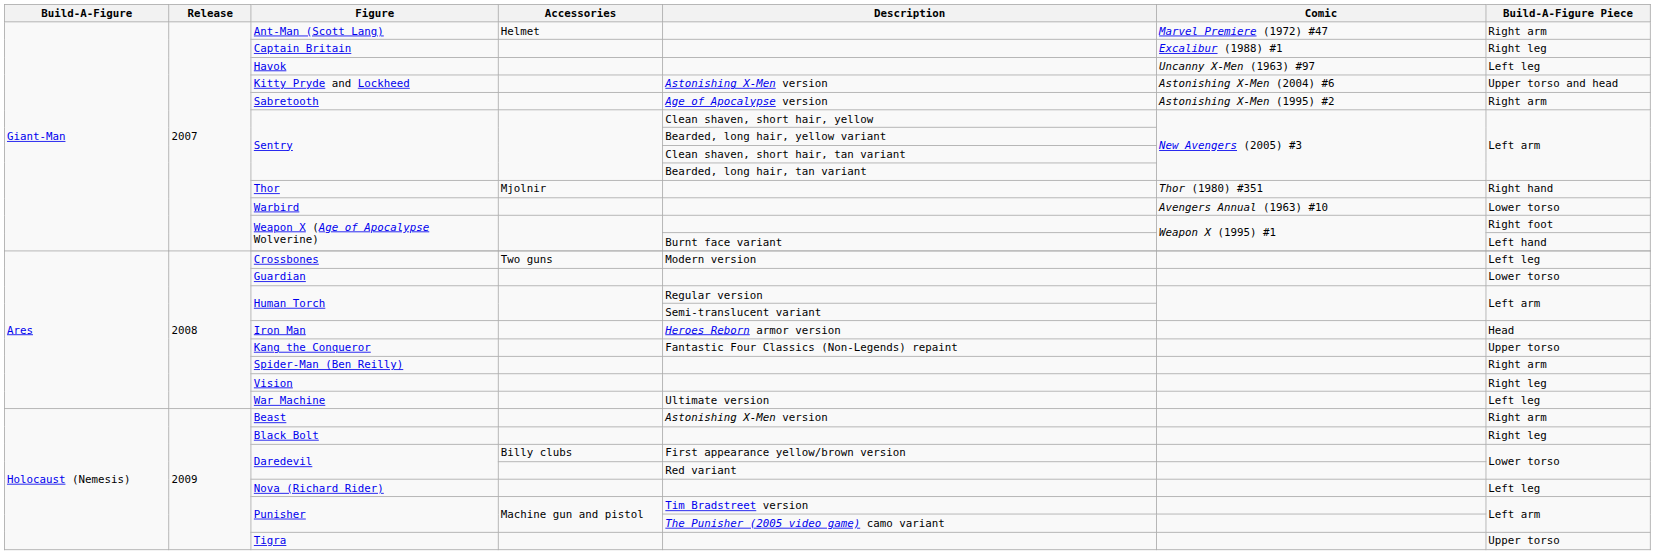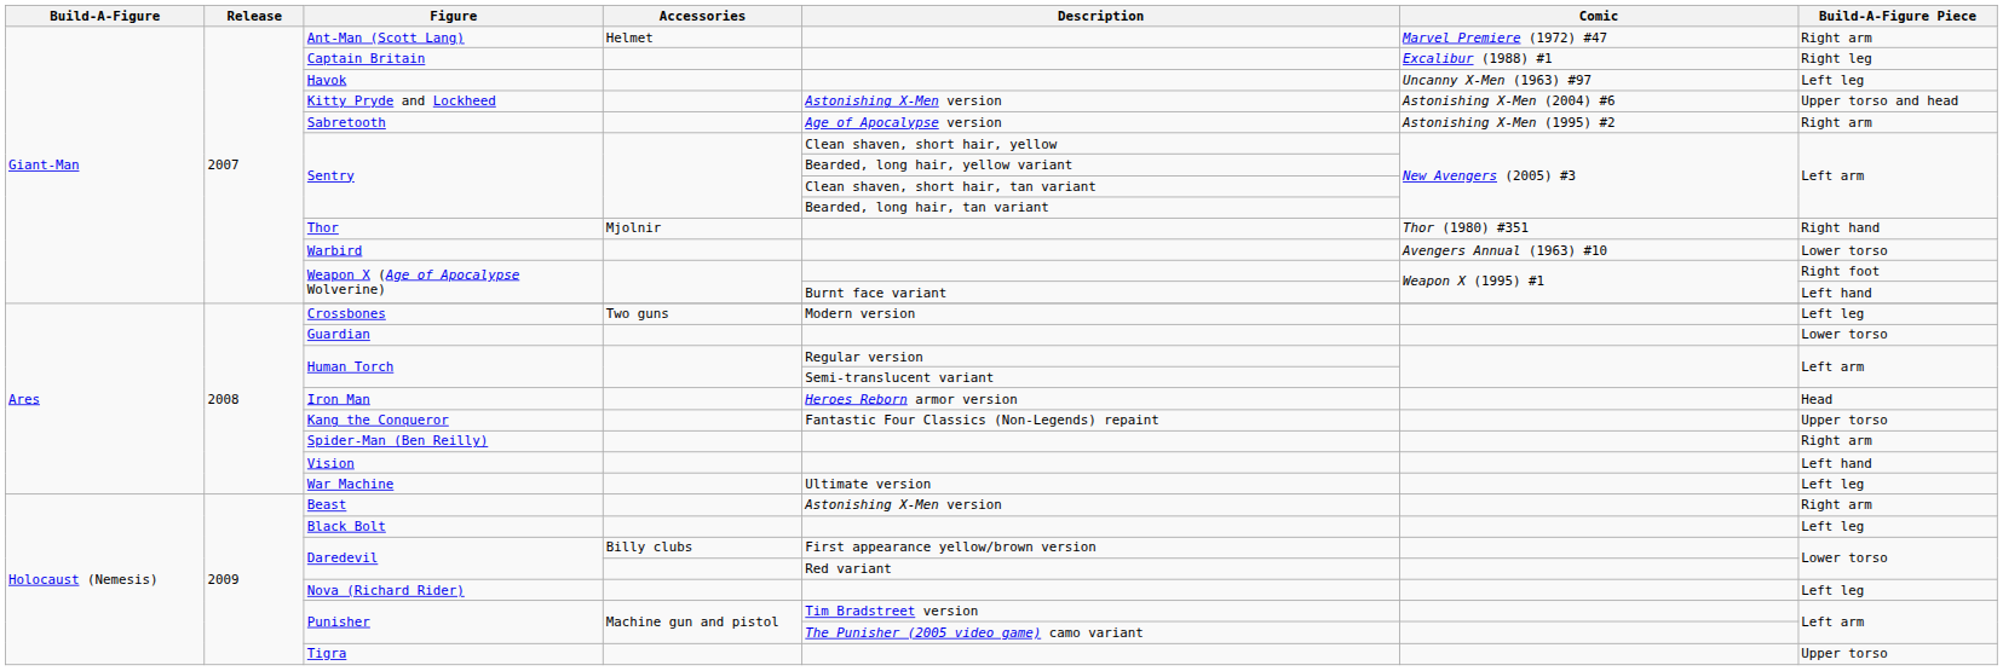Vision | Build-A-Figure Piece: Right leg -> Left hand
Black Bolt | Build-A-Figure Piece: Right leg -> Left leg
